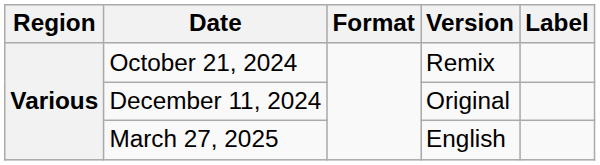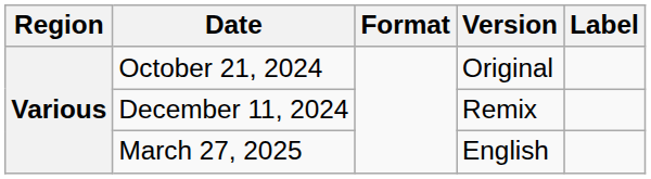October 21, 2024 | Version: Remix -> Original
December 11, 2024 | Version: Original -> Remix
